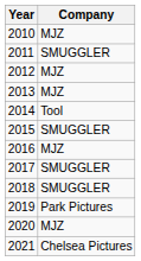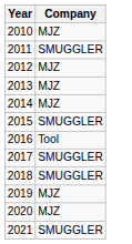2014 | Company: Tool -> MJZ
2016 | Company: MJZ -> Tool
2019 | Company: Park Pictures -> MJZ
2021 | Company: Chelsea Pictures -> SMUGGLER
